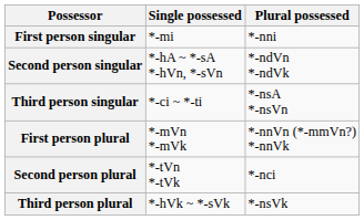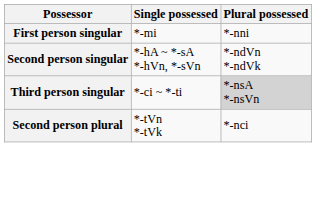Third person singular | Plural possessed: no background -> lightgrey background
- row: First person plural | *-mVn *-mVk | *-nnVn (*-mmVn?) *-nnVk
- row: Third person plural | *-hVk ~ *-sVk | *-nsVk
